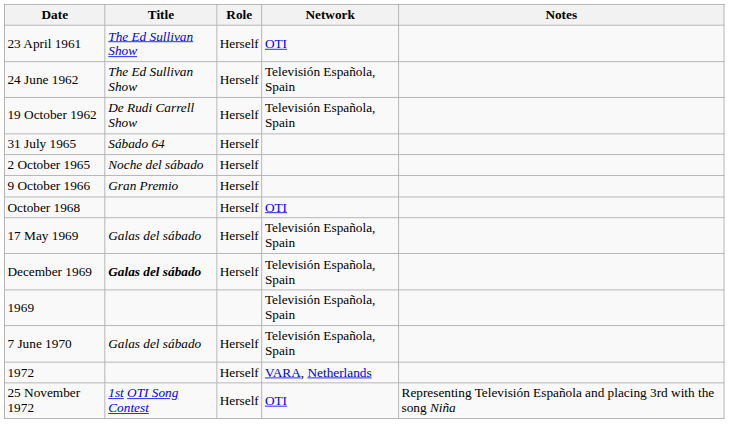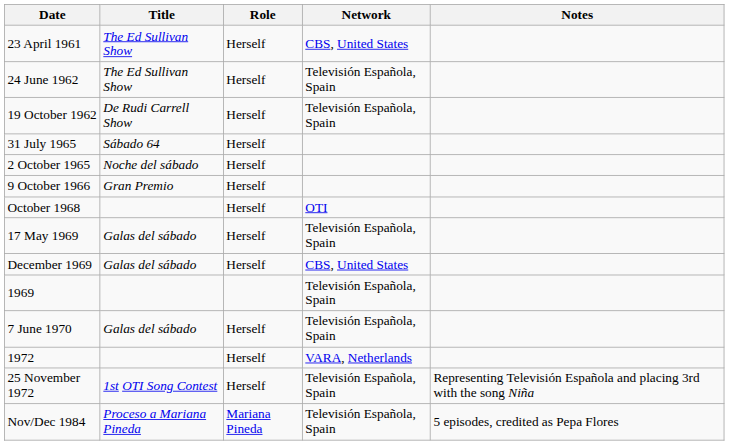23 April 1961 | Network: OTI -> CBS, United States
December 1969 | Title: bold -> normal
December 1969 | Network: Televisión Española, Spain -> CBS, United States
25 November 1972 | Network: OTI -> Televisión Española, Spain
+ row: Nov/Dec 1984 | Proceso a Mariana Pineda | Mariana Pineda | Televisión Española, Spain | 5 episodes, credited as Pepa Flores
